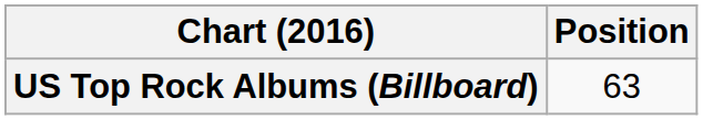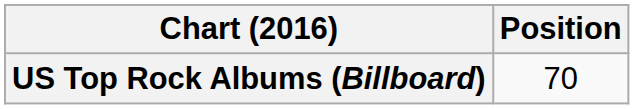US Top Rock Albums (Billboard) | Position: 63 -> 70
